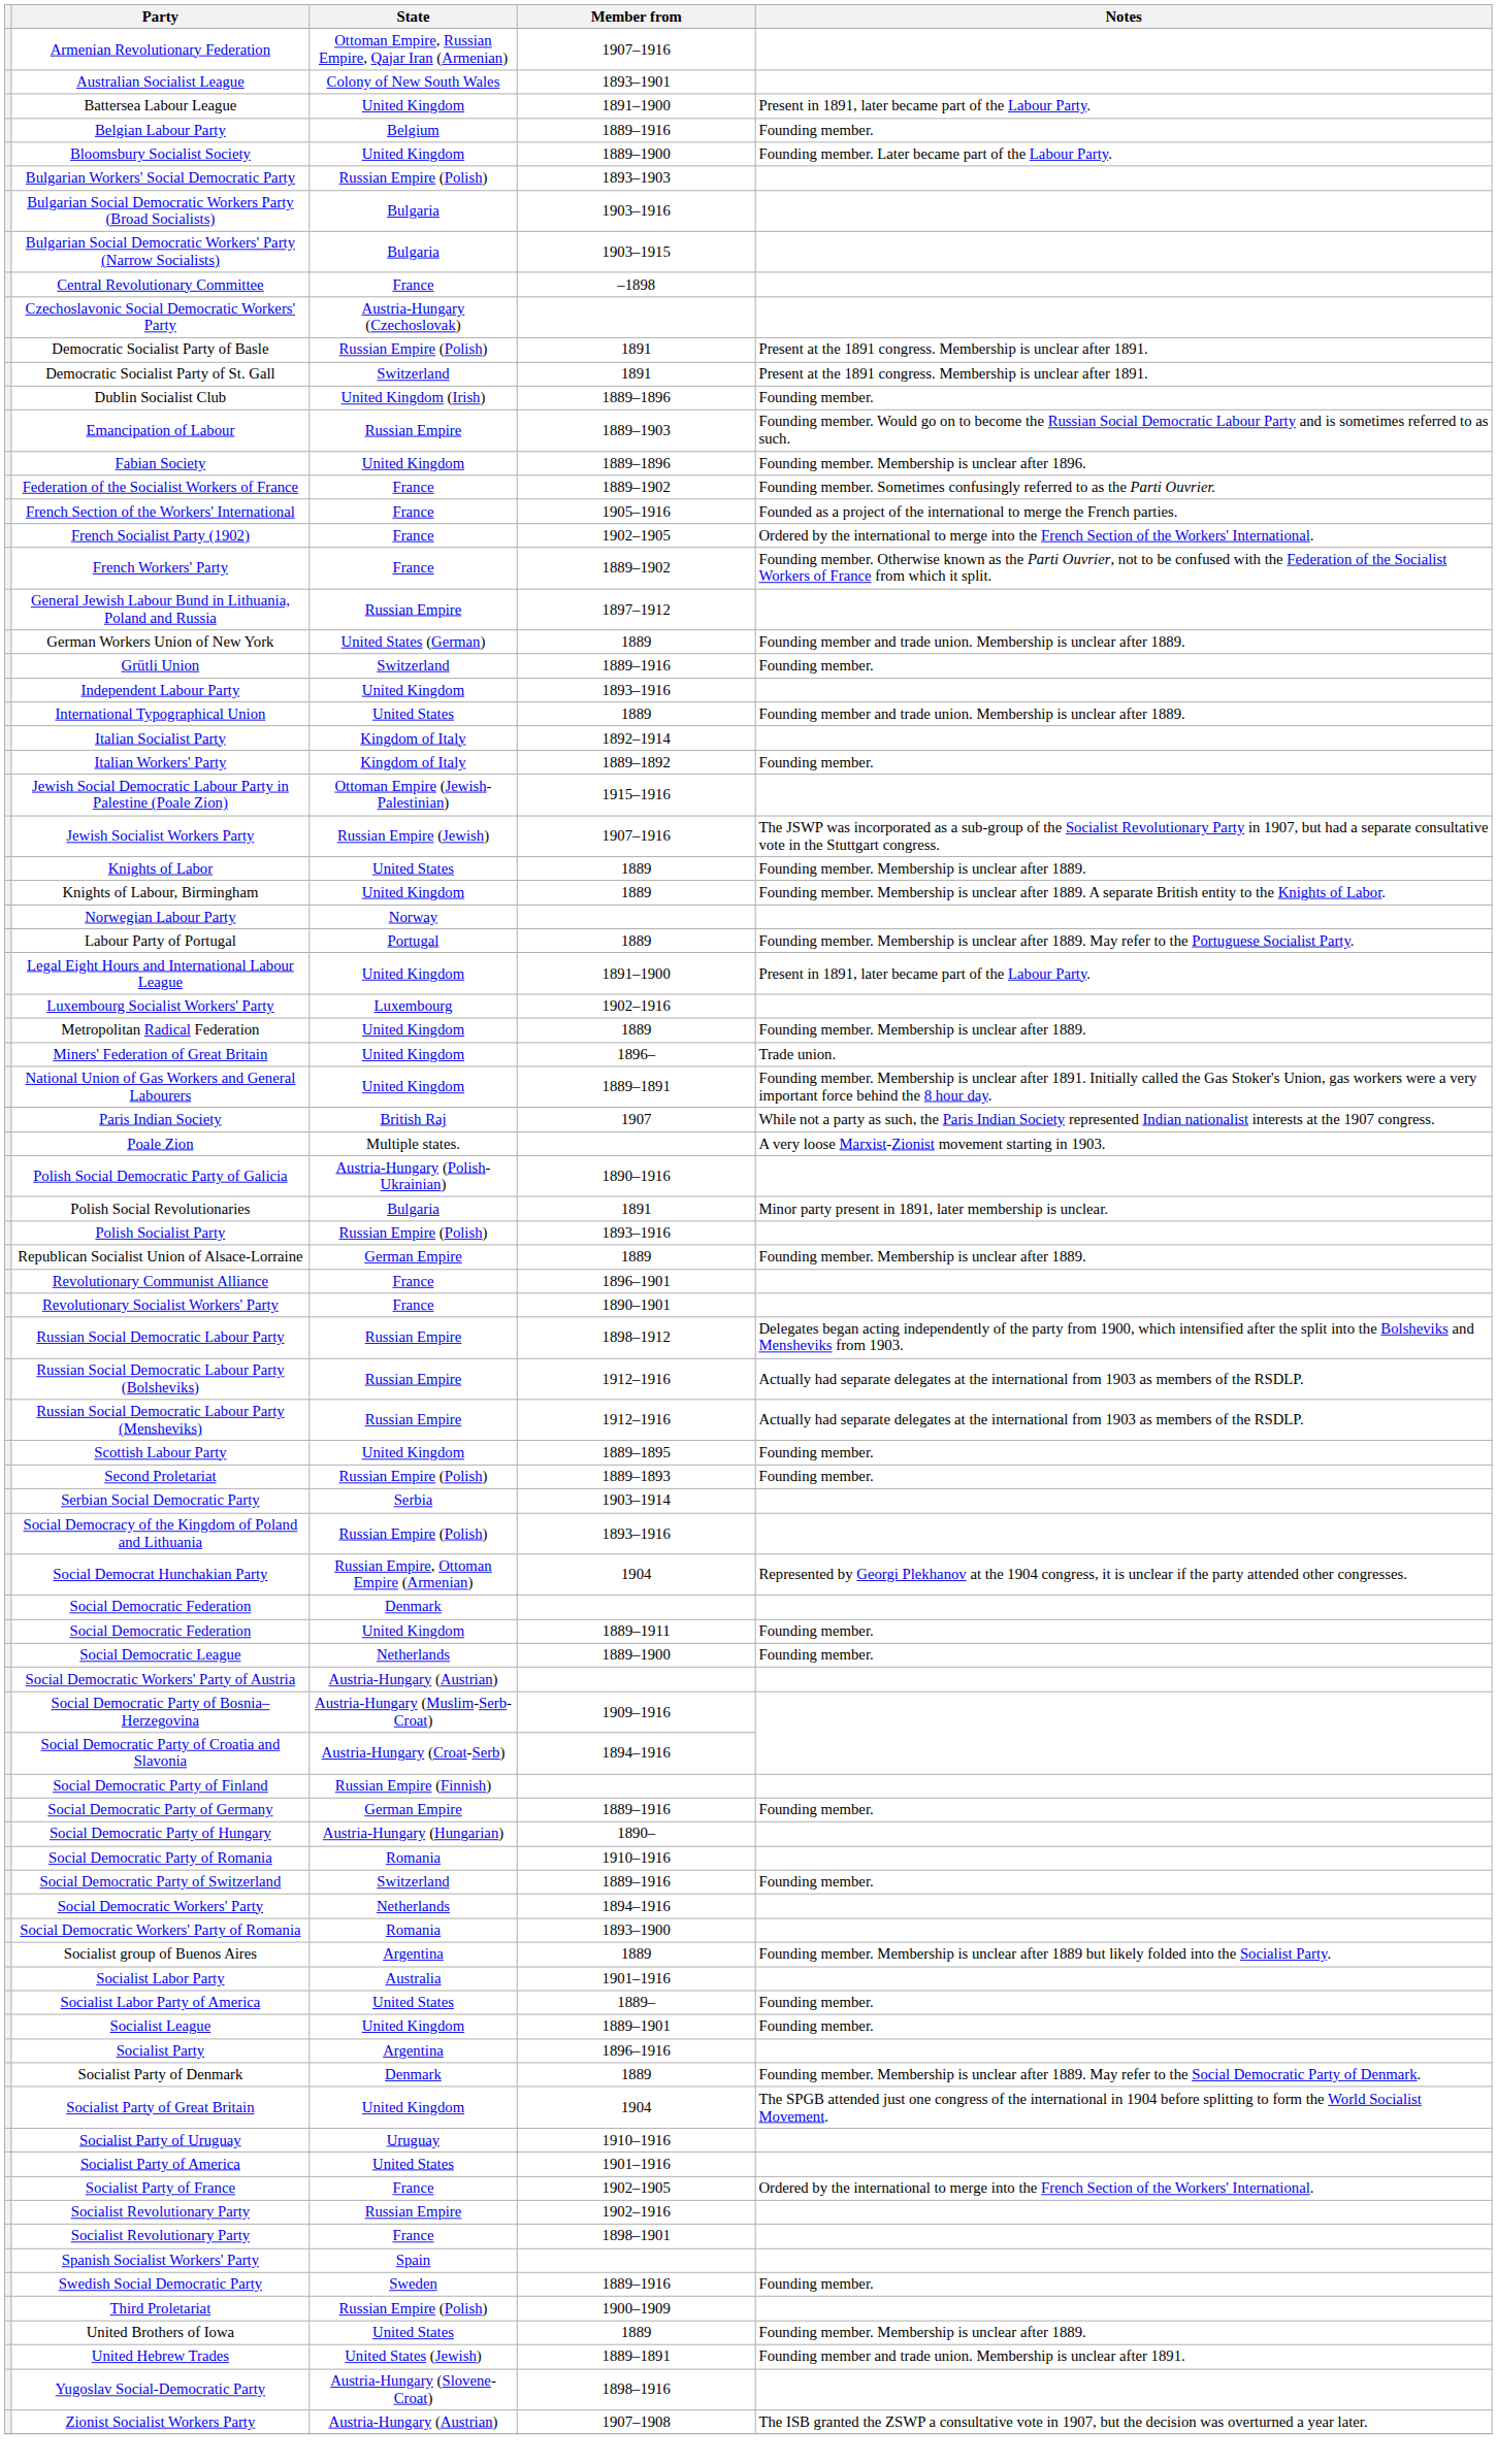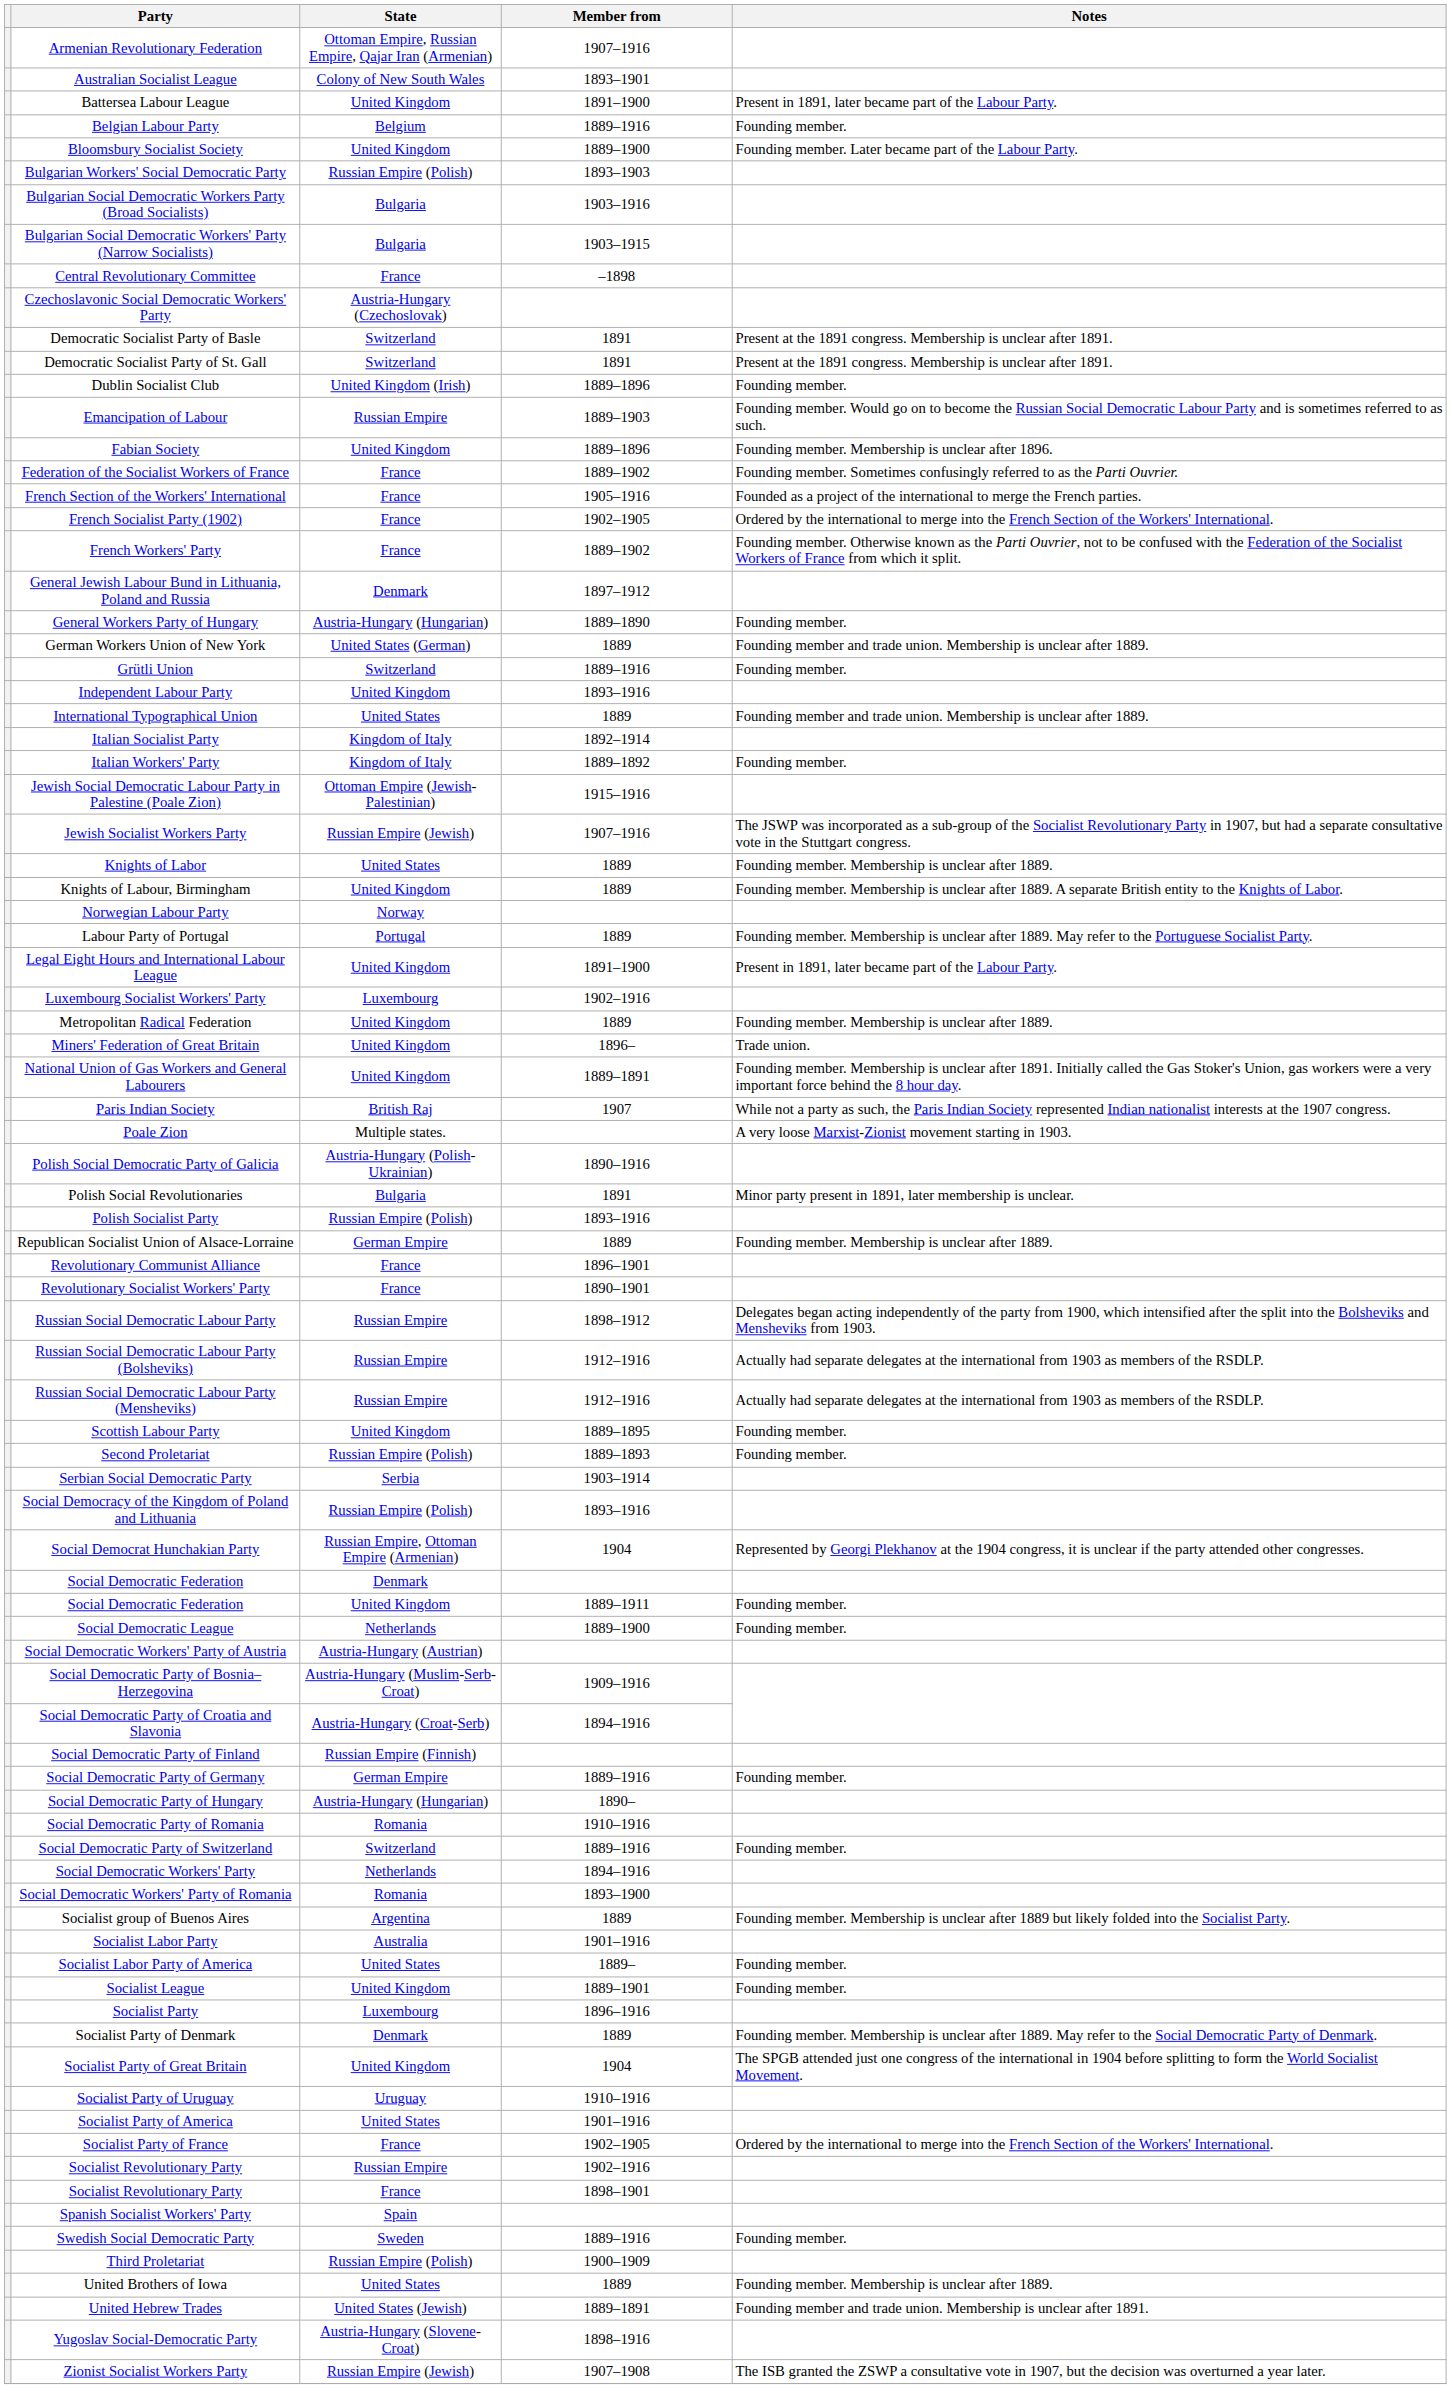Democratic Socialist Party of Basle | State: Russian Empire (Polish) -> Switzerland
General Jewish Labour Bund in Lithuania, Poland and Russia | State: Russian Empire -> Denmark
+ row: General Workers Party of Hungary | Austria-Hungary (Hungarian) | 1889–1890 | Founding member.
Socialist Party | State: Argentina -> Luxembourg
Zionist Socialist Workers Party | State: Austria-Hungary (Austrian) -> Russian Empire (Jewish)
